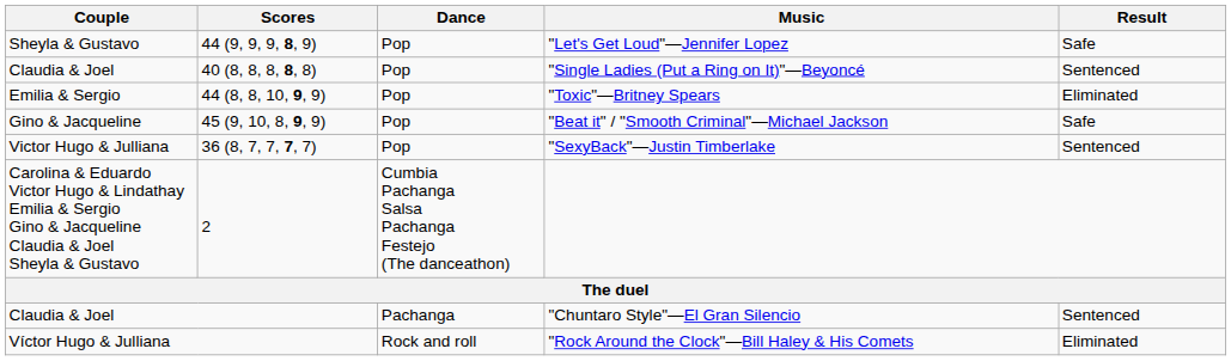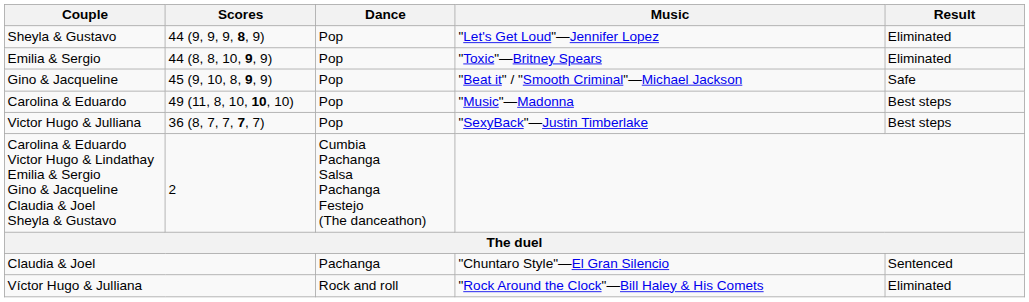"Let's Get Loud"—Jennifer Lopez | Result: Safe -> Eliminated
- row: Claudia & Joel | 40 (8, 8, 8, 8, 8) | Pop | "Single Ladies (Put a Ring on It)"—Beyoncé | Sentenced
+ row: Carolina & Eduardo | 49 (11, 8, 10, 10, 10) | Pop | "Music"—Madonna | Best steps
"SexyBack"—Justin Timberlake | Result: Sentenced -> Best steps
